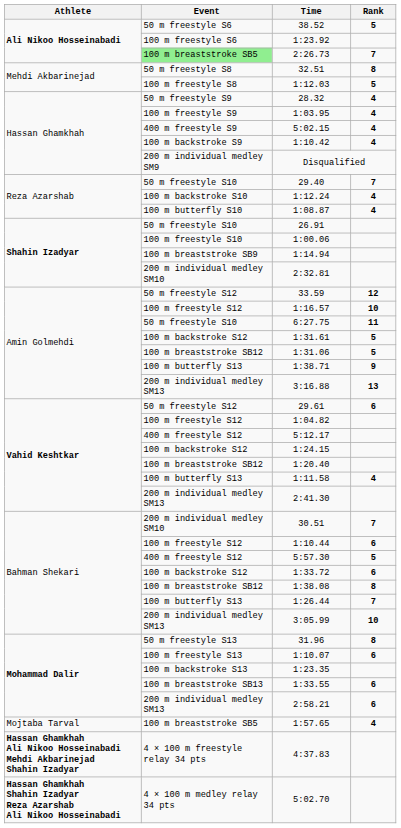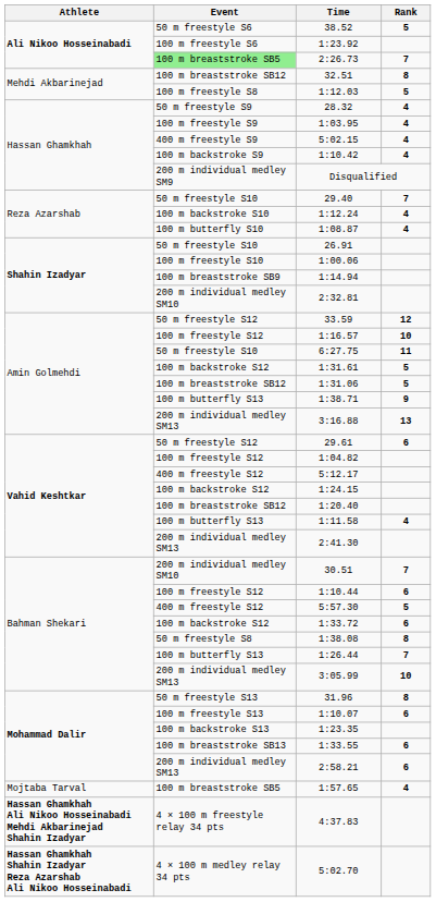32.51 | Event: 50 m freestyle S8 -> 100 m breaststroke SB12
1:38.08 | Event: 100 m breaststroke SB12 -> 50 m freestyle S8
